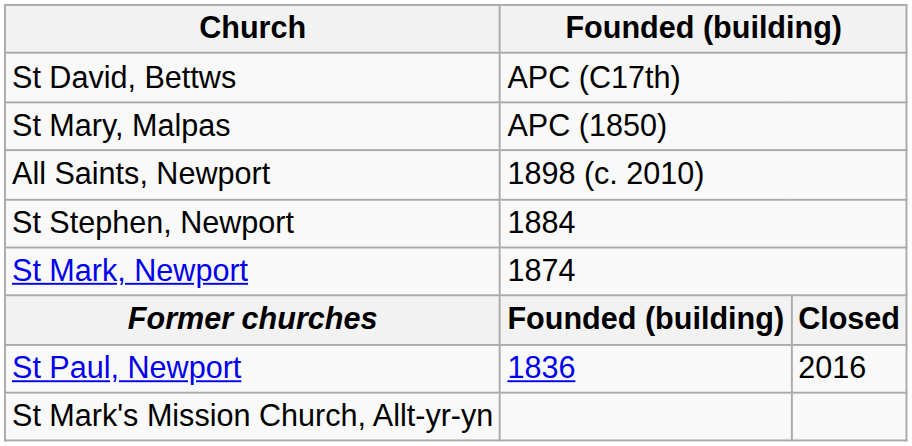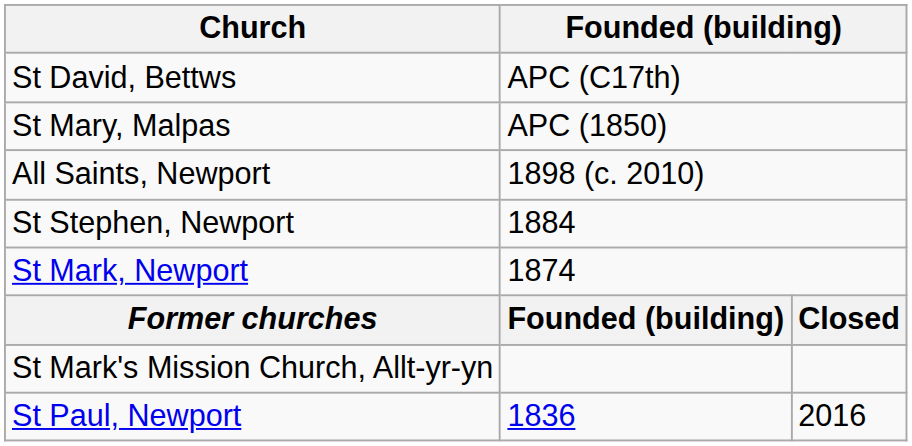rows swapped: St Paul, Newport <-> St Mark's Mission Church, Allt-yr-yn
